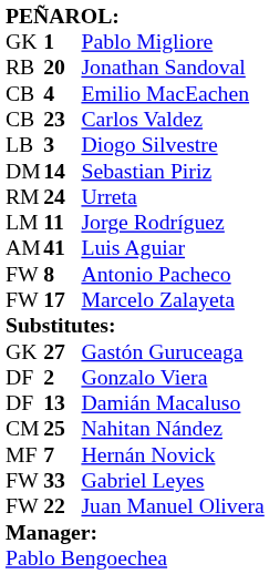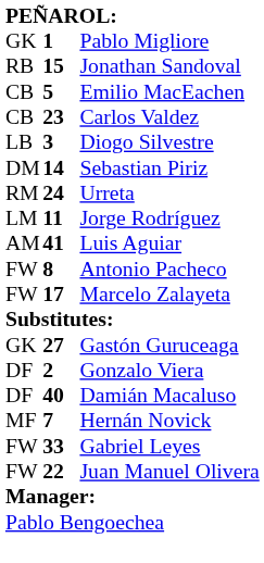Jonathan Sandoval | column 2: 20 -> 15
Emilio MacEachen | column 2: 4 -> 5
Damián Macaluso | column 2: 13 -> 40
- row: CM | 25 | Nahitan Nández
